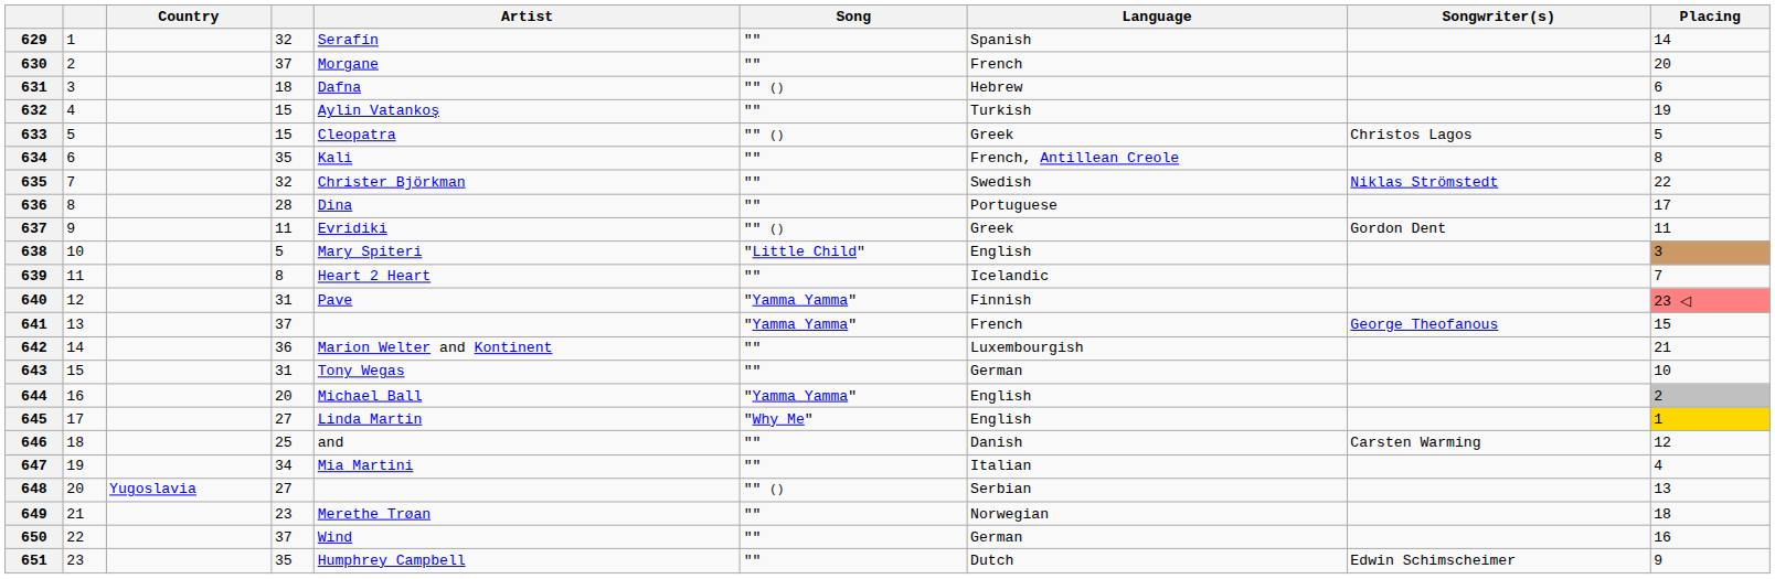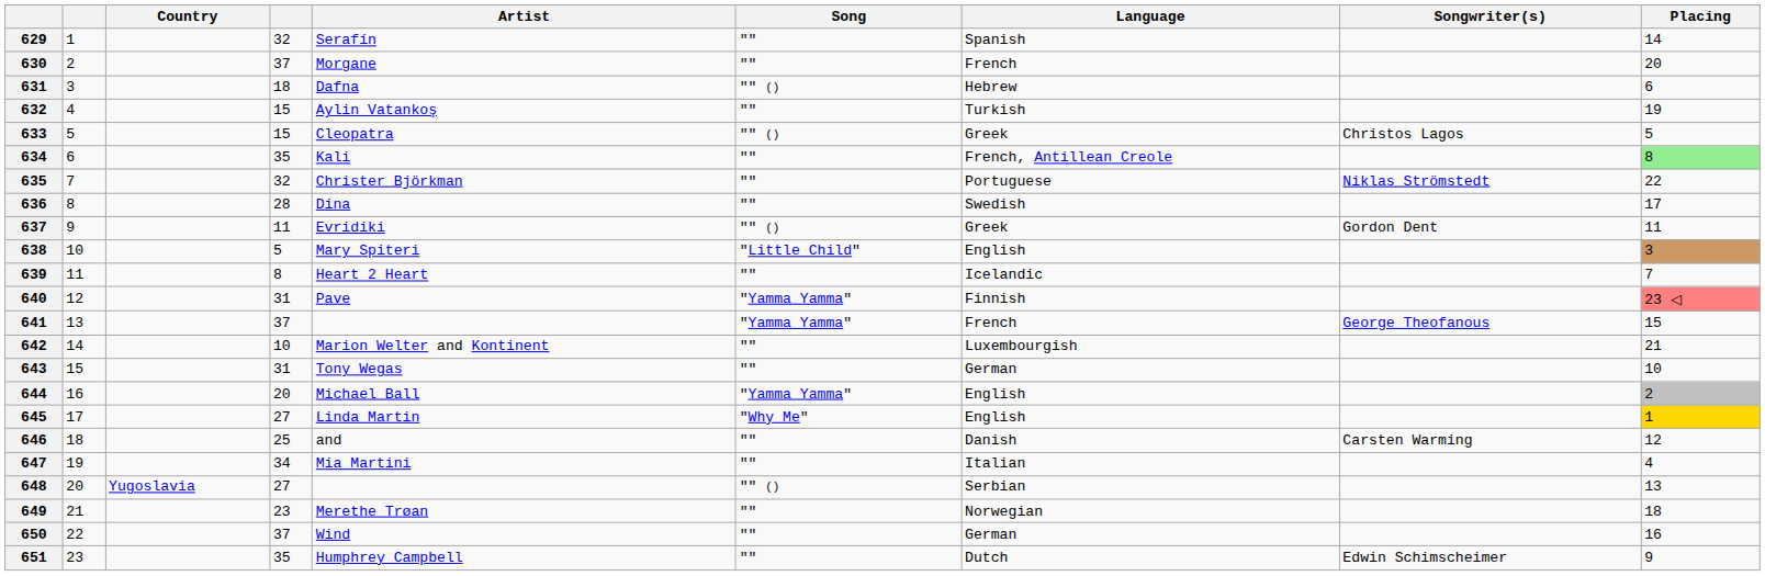634 | Placing: no background -> lightgreen background
635 | Language: Swedish -> Portuguese
636 | Language: Portuguese -> Swedish
642 | column 4: 36 -> 10
